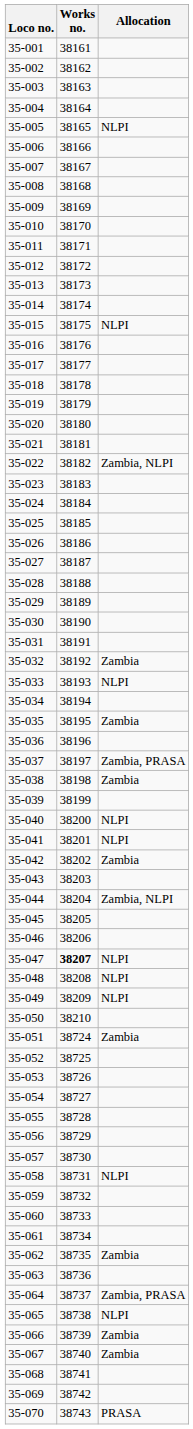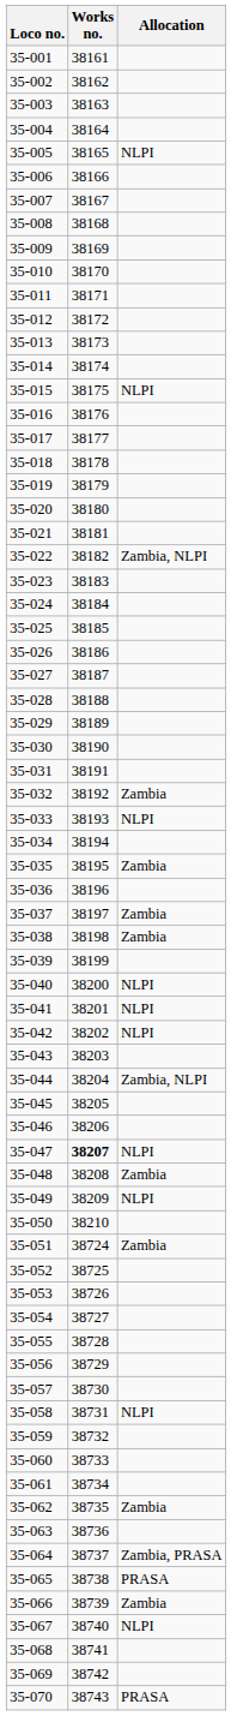35-037 | Allocation: Zambia, PRASA -> Zambia
35-042 | Allocation: Zambia -> NLPI
35-048 | Allocation: NLPI -> Zambia
35-065 | Allocation: NLPI -> PRASA
35-067 | Allocation: Zambia -> NLPI
